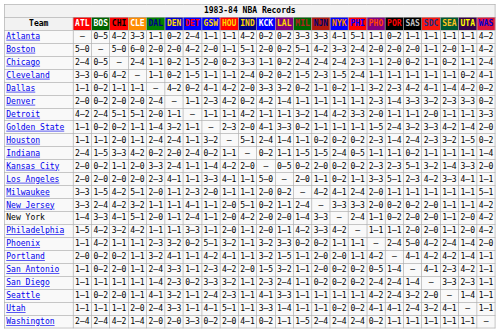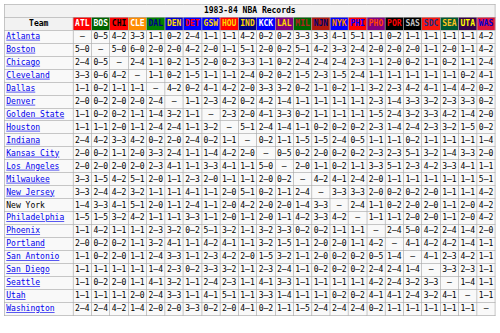- row: Detroit | 4–2 | 2–4 | 5–1 | 5–1 | 2–0 | 1–1 | — | 1–1 | 1–1 | 4–2 | 1–1 | 1–1 | 3–2 | 1–4 | 4–2 | 3–3 | 2–0 | 1–1 | 1–1 | 2–0 | 1–1 | 1–1 | 3–3
Indiana | BOS: 1–5 -> 4–2
Philadelphia | BOS: 4–2 -> 1–5
Seattle | SDC: 2–0 -> 3–3
